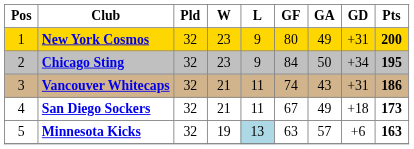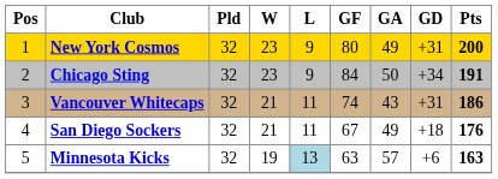Chicago Sting | Pts: 195 -> 191
San Diego Sockers | Pts: 173 -> 176
